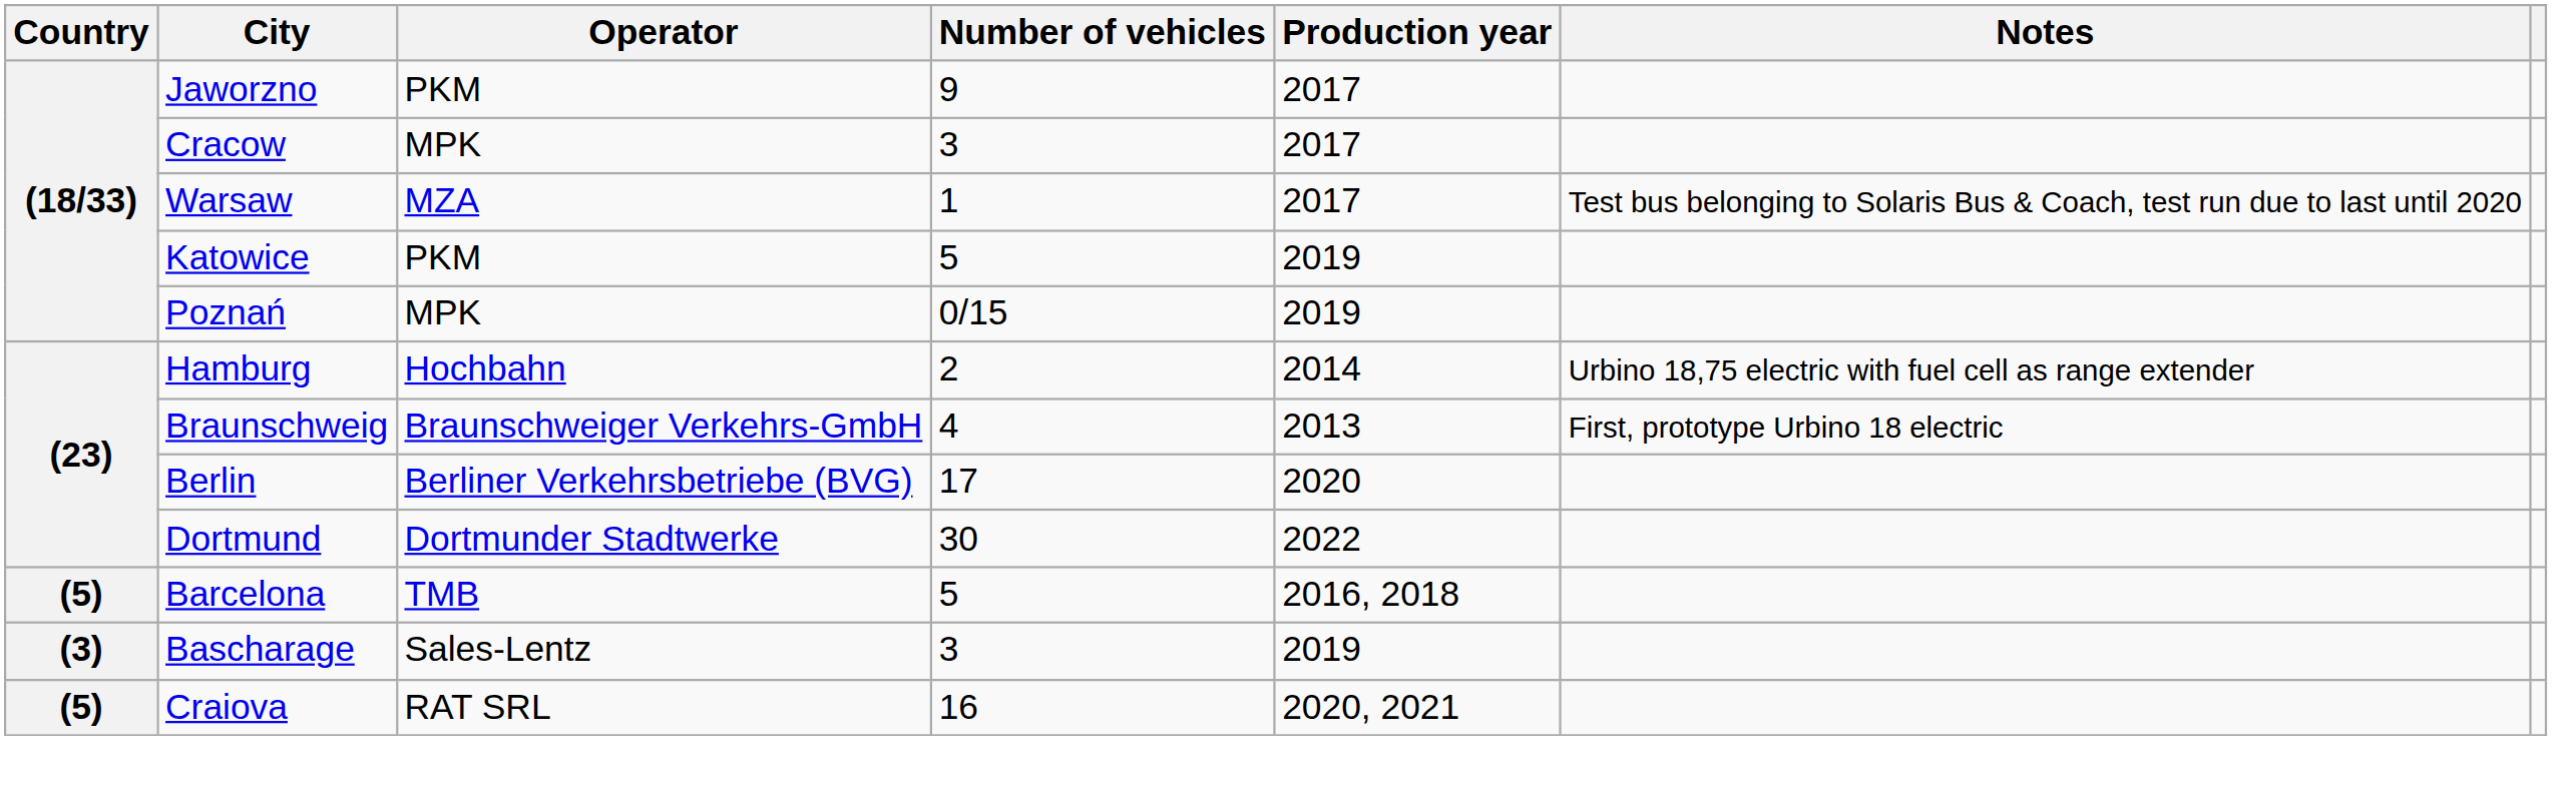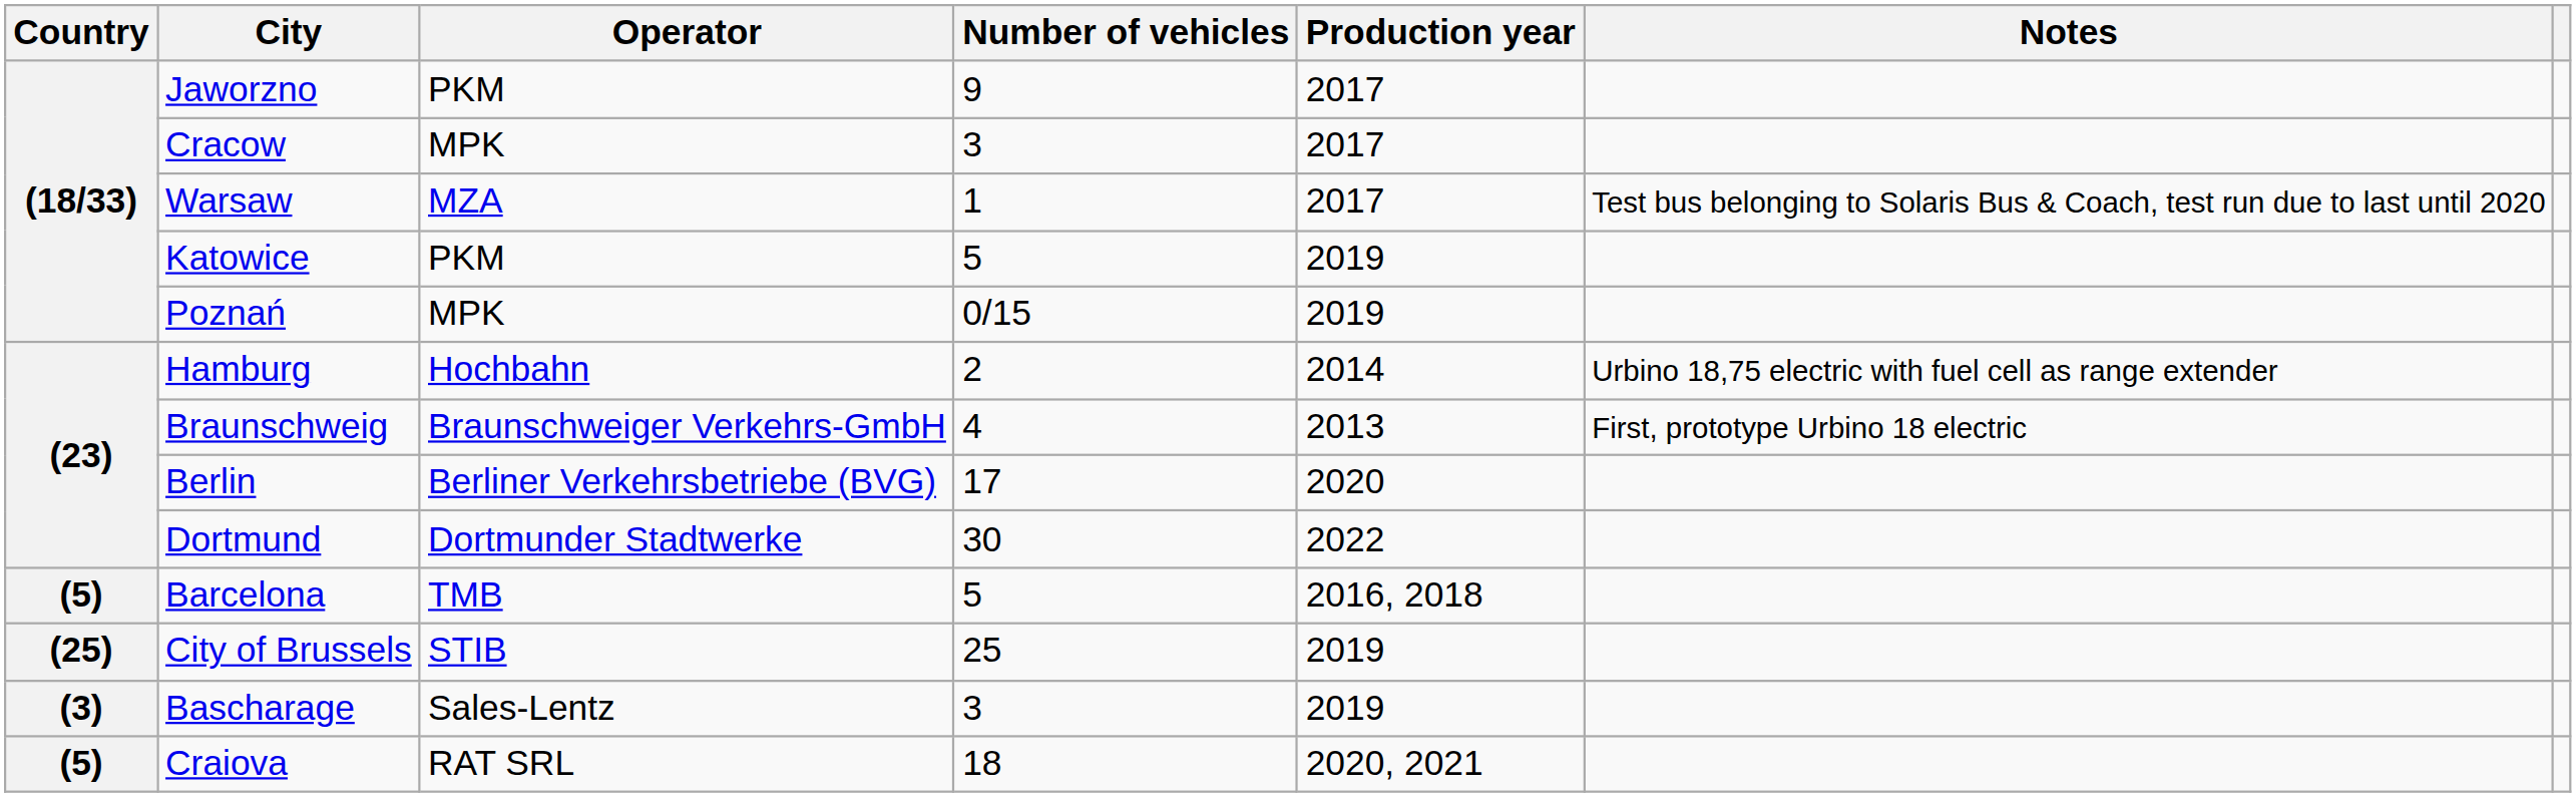+ row: (25) | City of Brussels | STIB | 25 | 2019
Craiova | Number of vehicles: 16 -> 18
